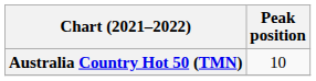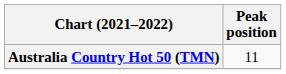Australia Country Hot 50 (TMN) | Peak position: 10 -> 11
